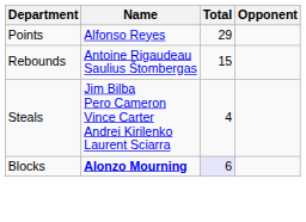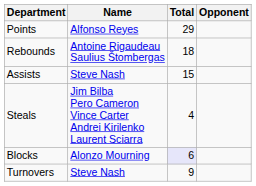Rebounds | Total: 15 -> 18
+ row: Assists | Steve Nash | 15
Blocks | Name: bold -> normal
+ row: Turnovers | Steve Nash | 9
